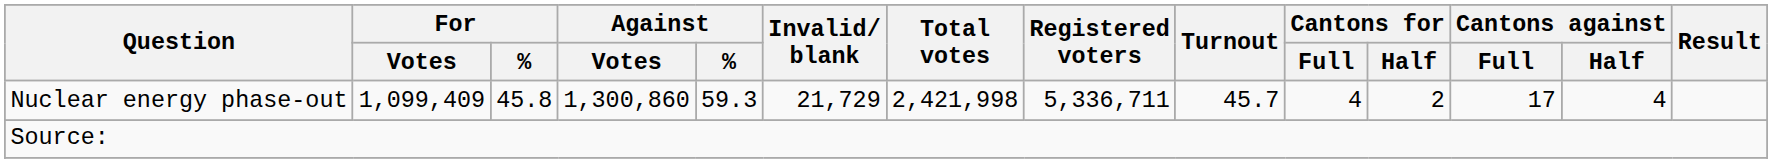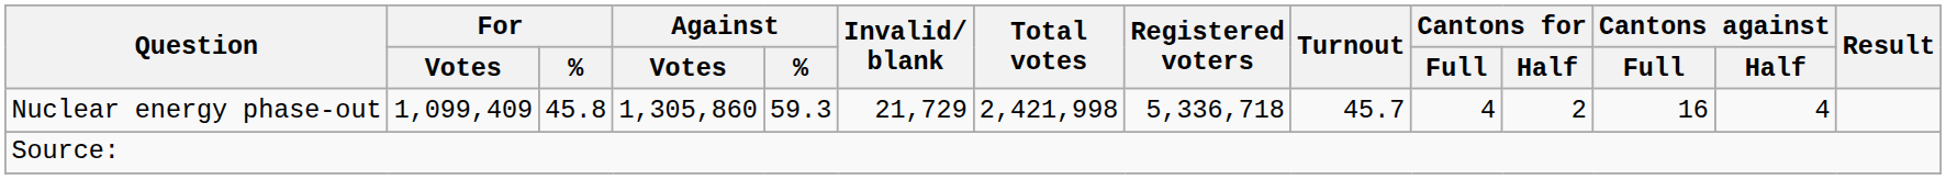Nuclear energy phase-out | Against / Votes: 1,300,860 -> 1,305,860
Nuclear energy phase-out | Registered voters: 5,336,711 -> 5,336,718
Nuclear energy phase-out | Cantons against / Full: 17 -> 16
